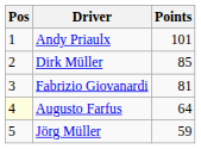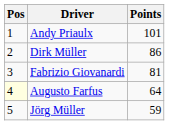Dirk Müller | Points: 85 -> 86
